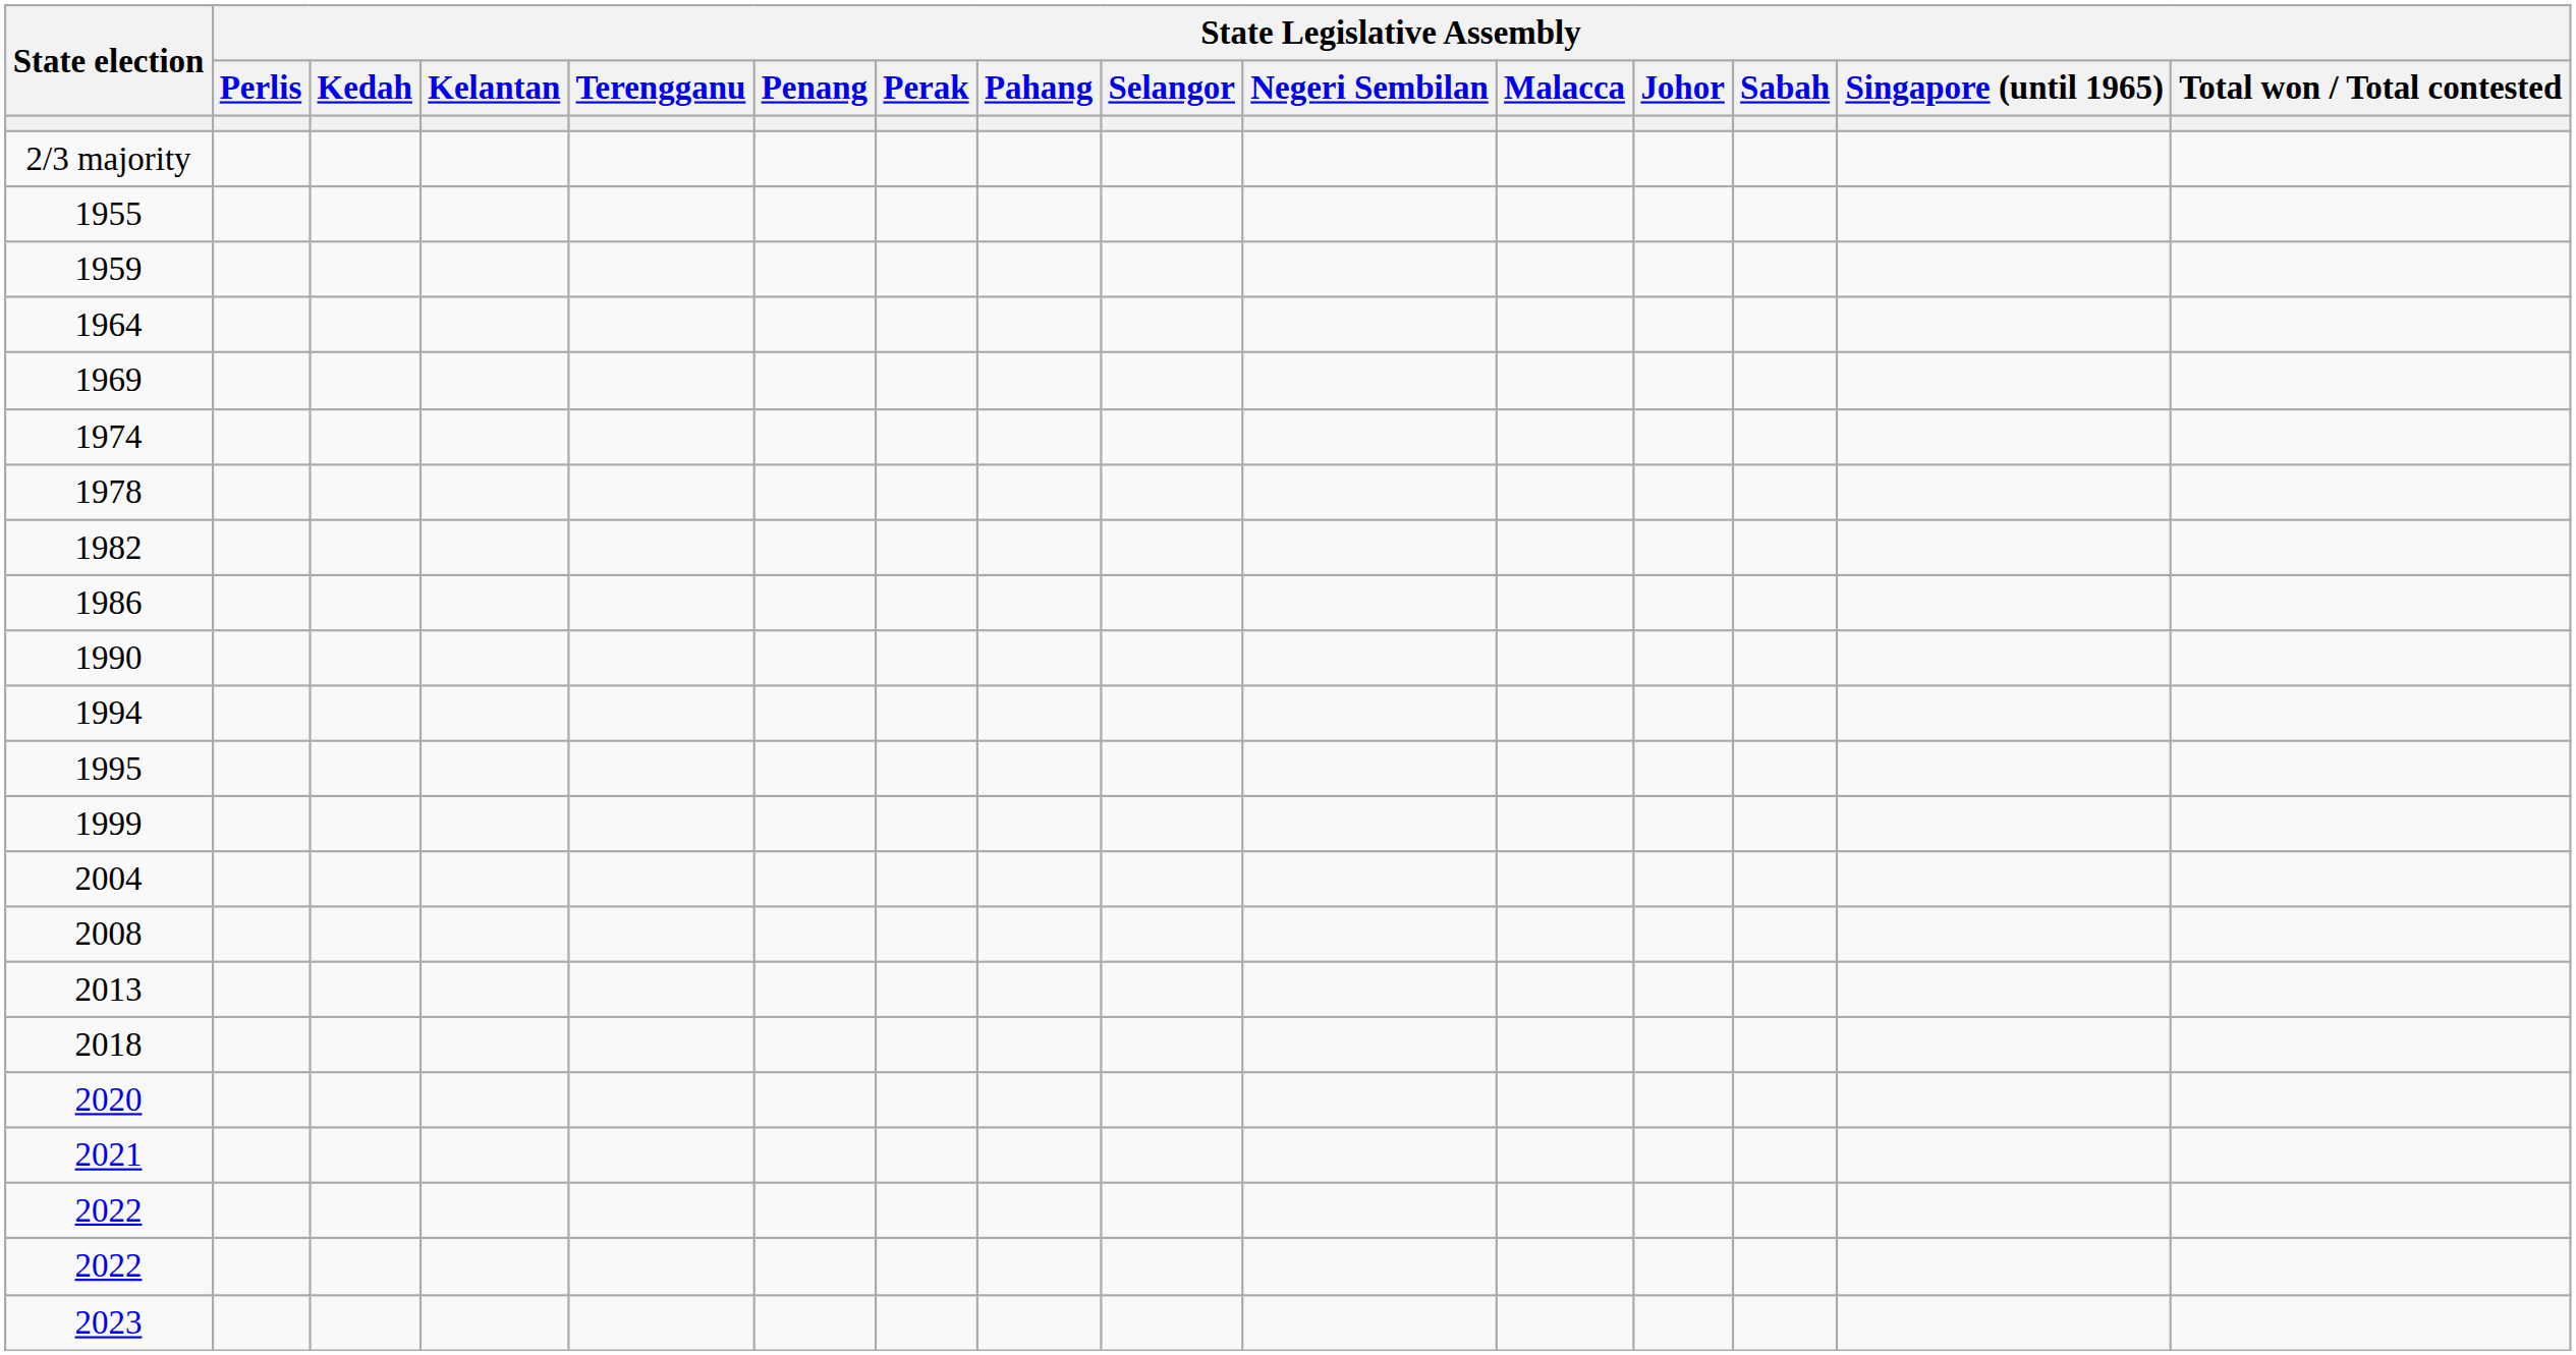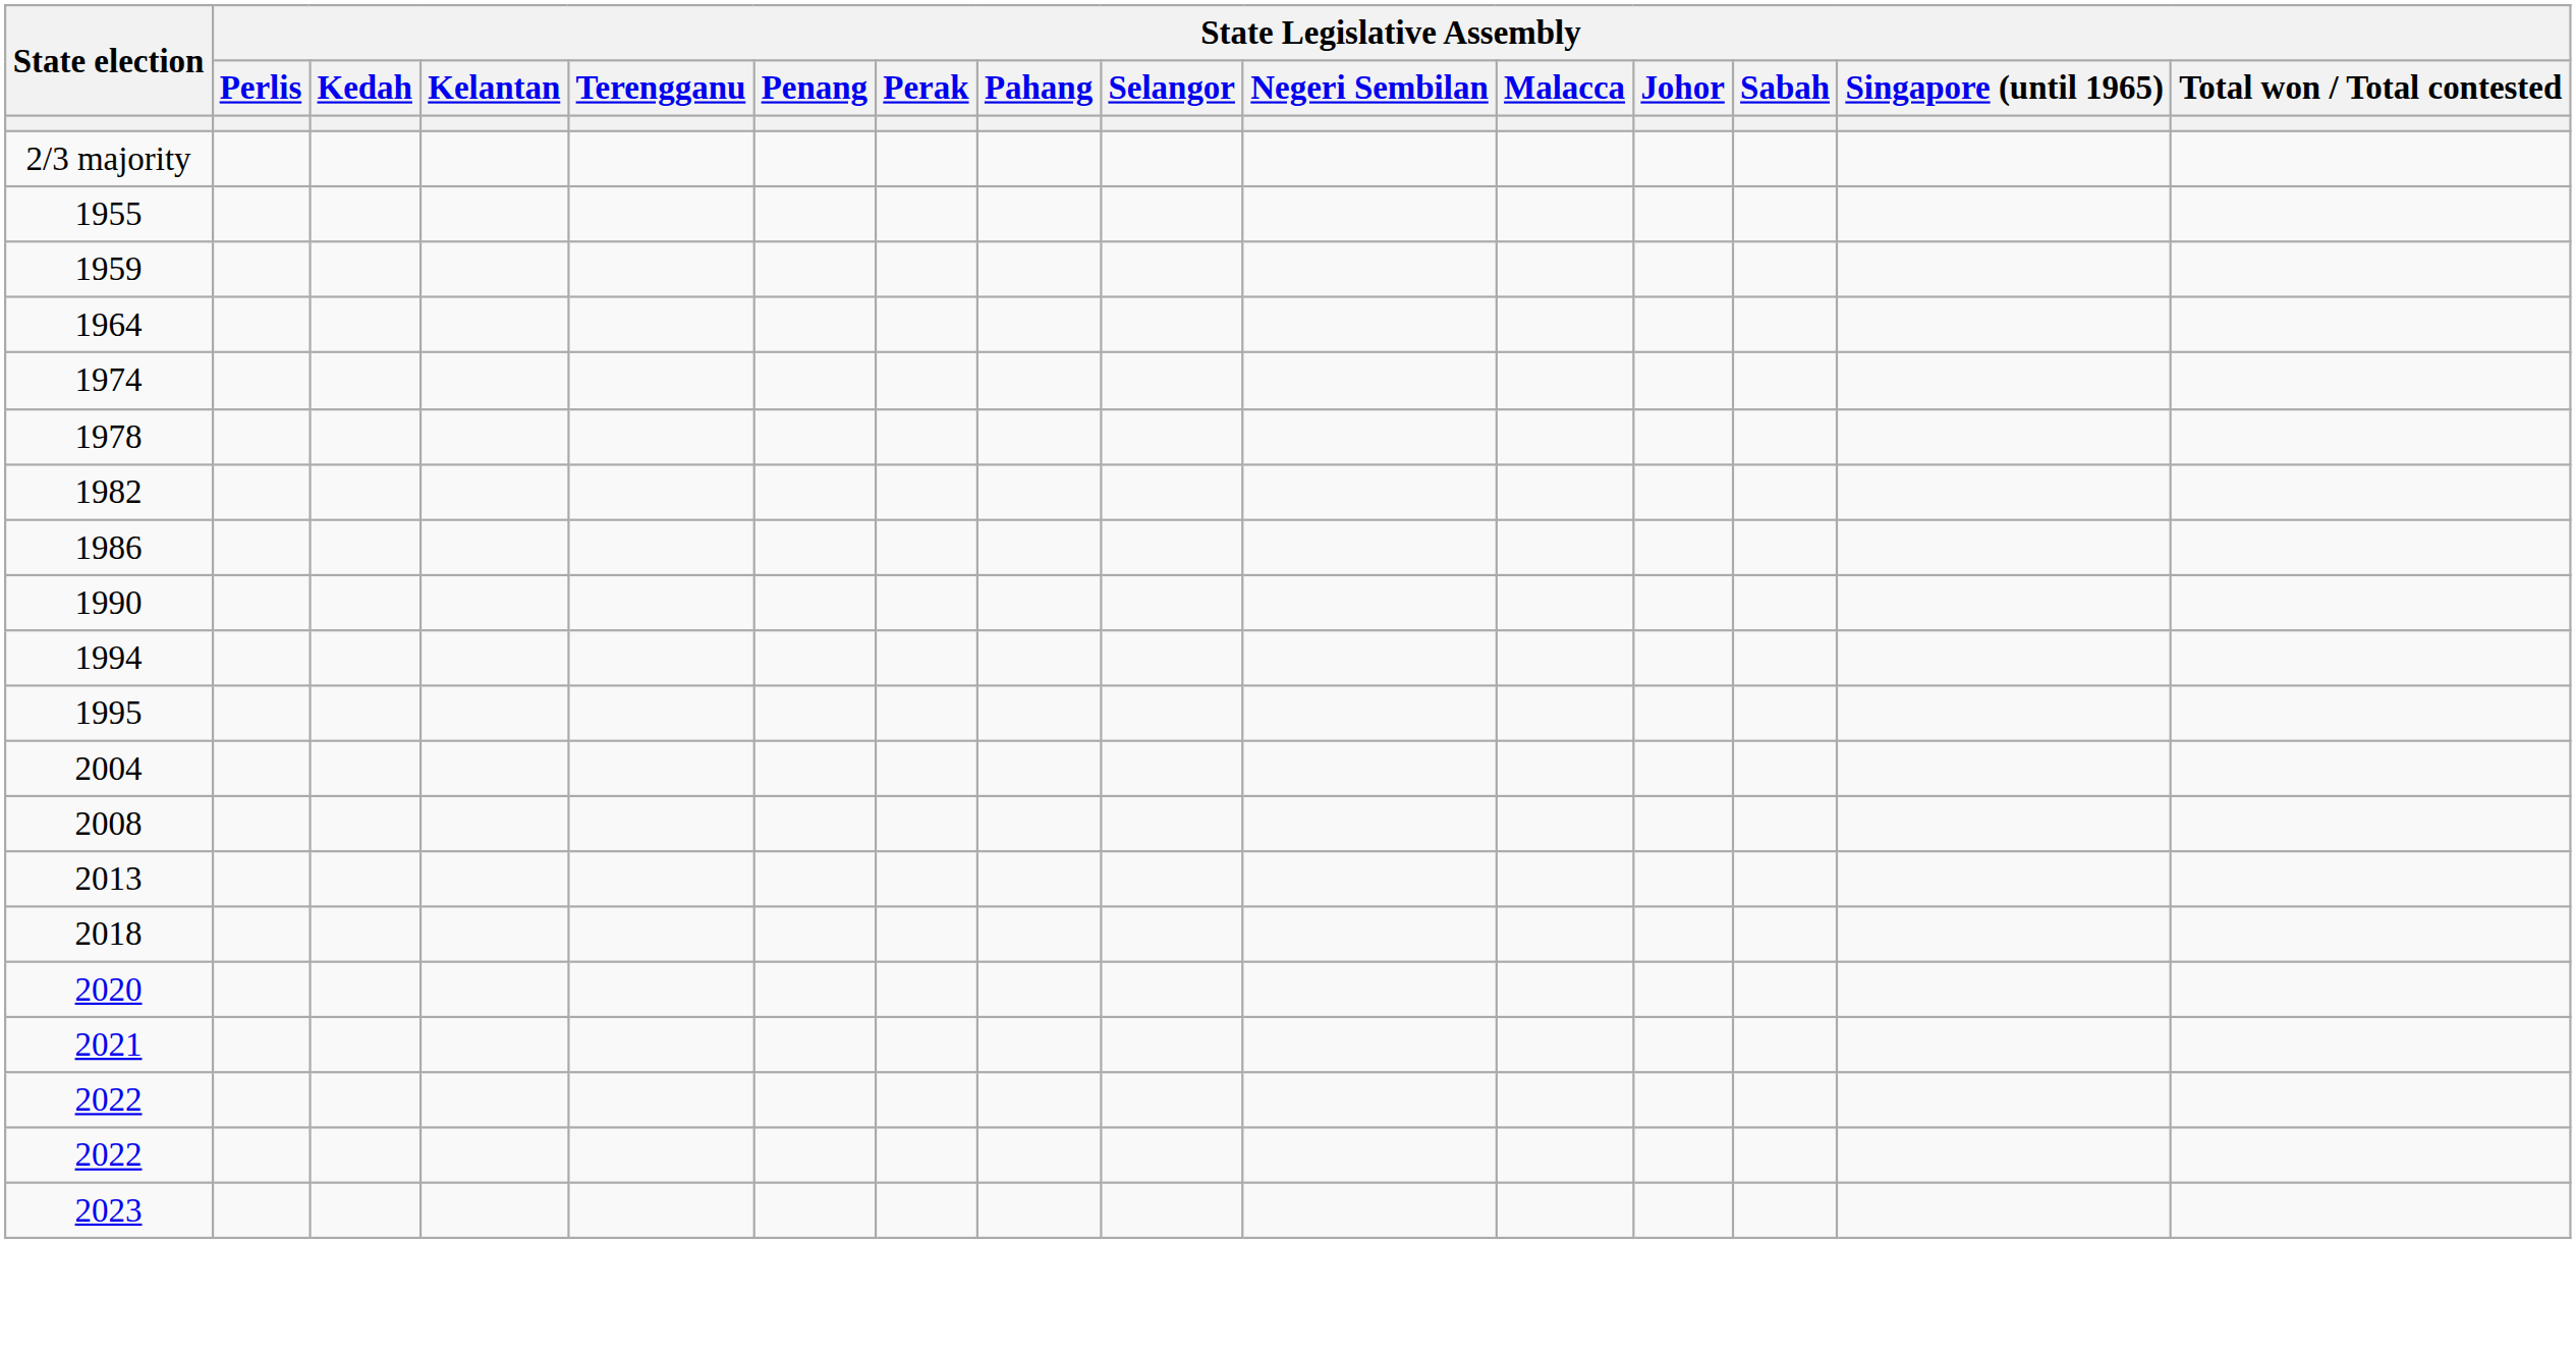- row: 1969
- row: 1999
